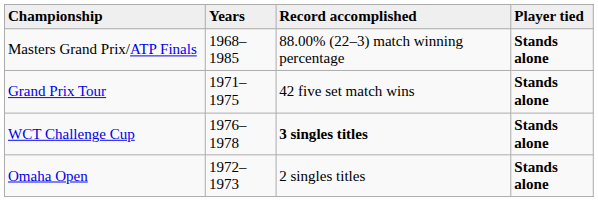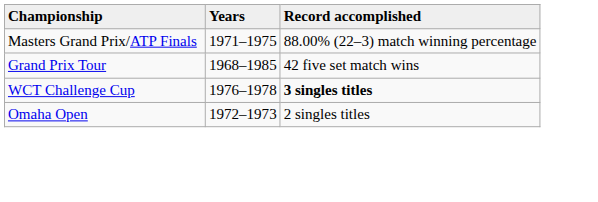- column: Player tied | Stands alone | Stands alone | Stands alone | Stands alone
Masters Grand Prix/ATP Finals | Years: 1968–1985 -> 1971–1975
Grand Prix Tour | Years: 1971–1975 -> 1968–1985
